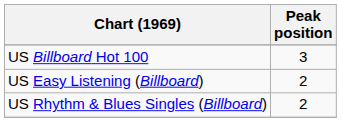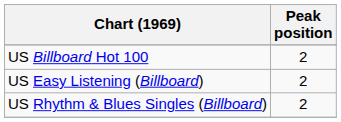US Billboard Hot 100 | Peak position: 3 -> 2
